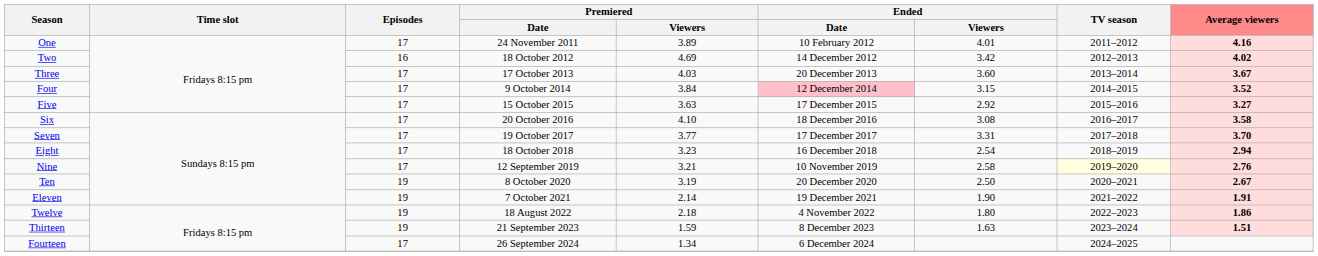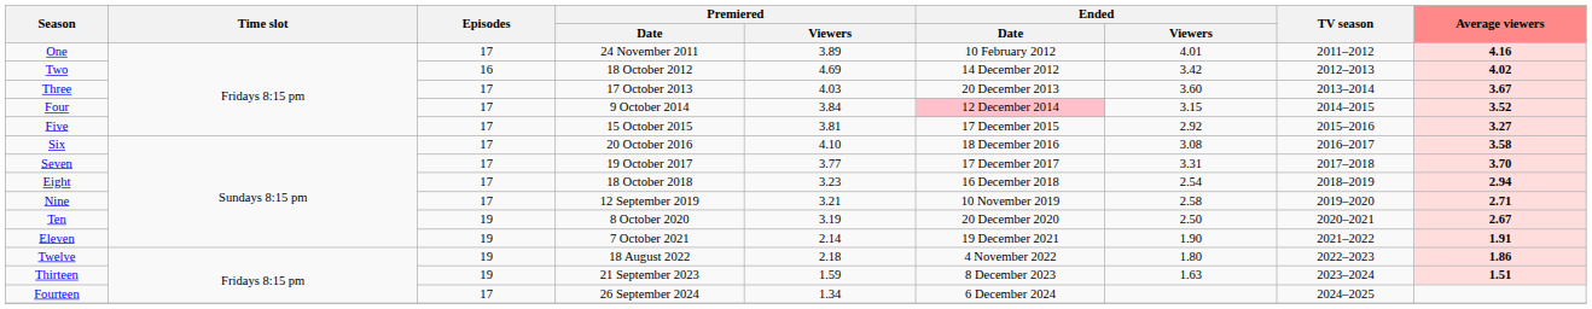Five | Premiered / Viewers: 3.63 -> 3.81
Nine | TV season: lightyellow background -> no background
Nine | Average viewers: 2.76 -> 2.71
